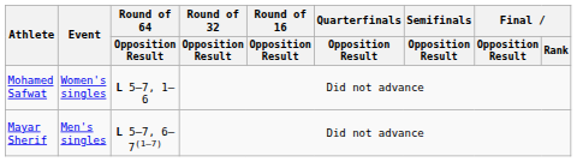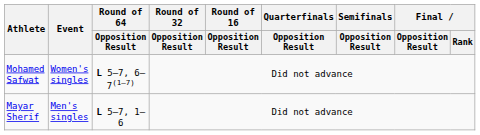Mohamed Safwat | Round of 64 / Opposition Result: L 5–7, 1–6 -> L 5–7, 6–7(1–7)
Mayar Sherif | Round of 64 / Opposition Result: L 5–7, 6–7(1–7) -> L 5–7, 1–6
